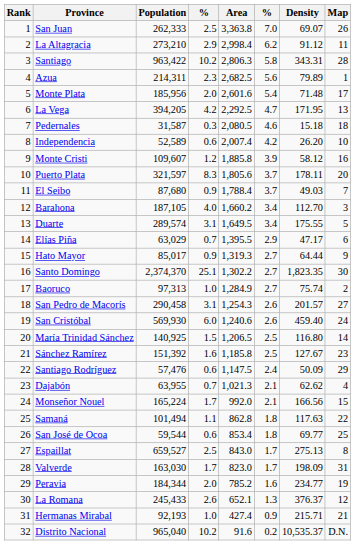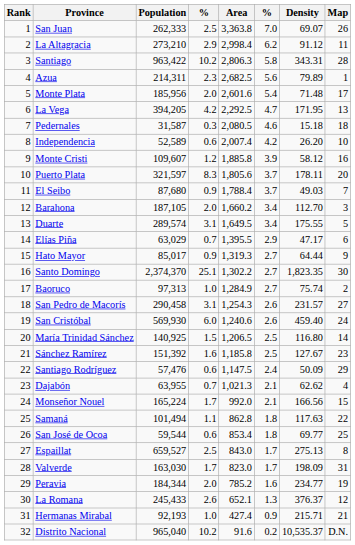Barahona | column 4: 4.0 -> 2.0
San Pedro de Macorís | Density: 201.57 -> 231.57
